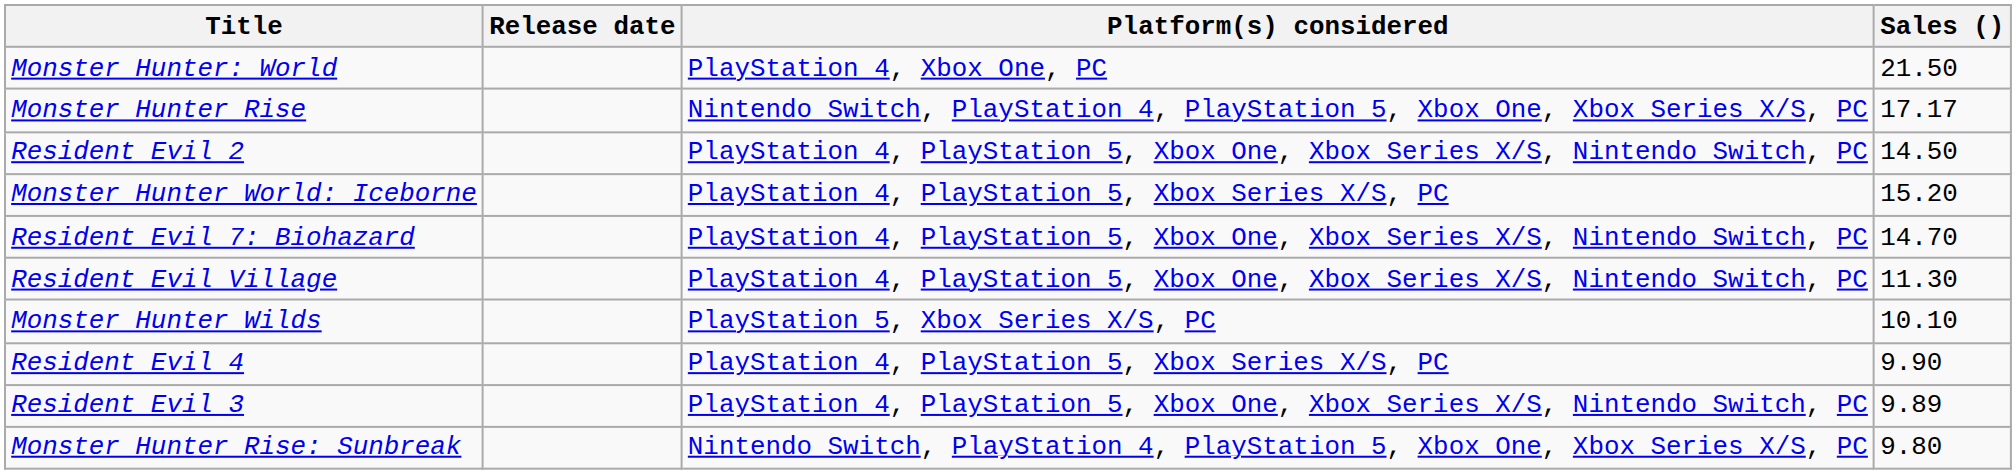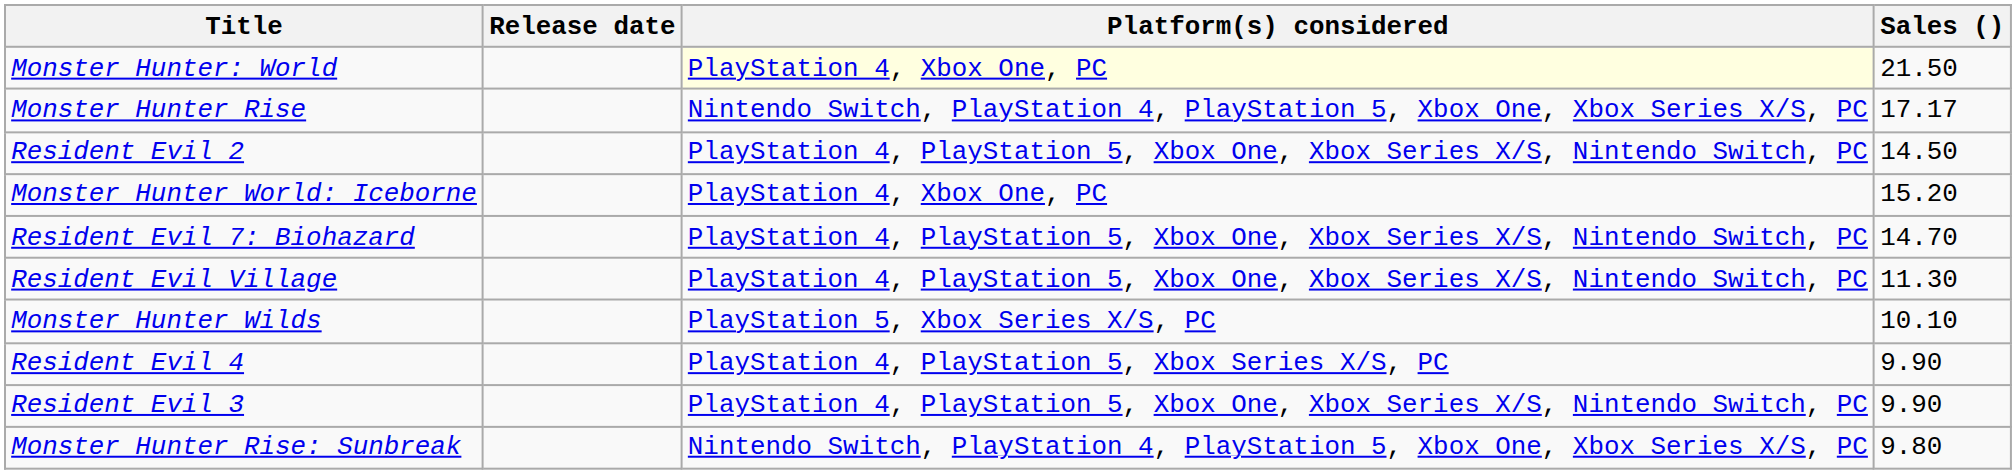Monster Hunter: World | Platform(s) considered: no background -> lightyellow background
Monster Hunter World: Iceborne | Platform(s) considered: PlayStation 4, PlayStation 5, Xbox Series X/S, PC -> PlayStation 4, Xbox One, PC
Resident Evil 3 | Sales (): 9.89 -> 9.90
